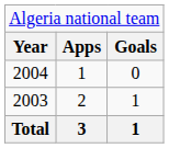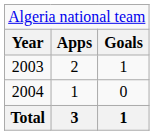rows swapped: 2003 <-> 2004
